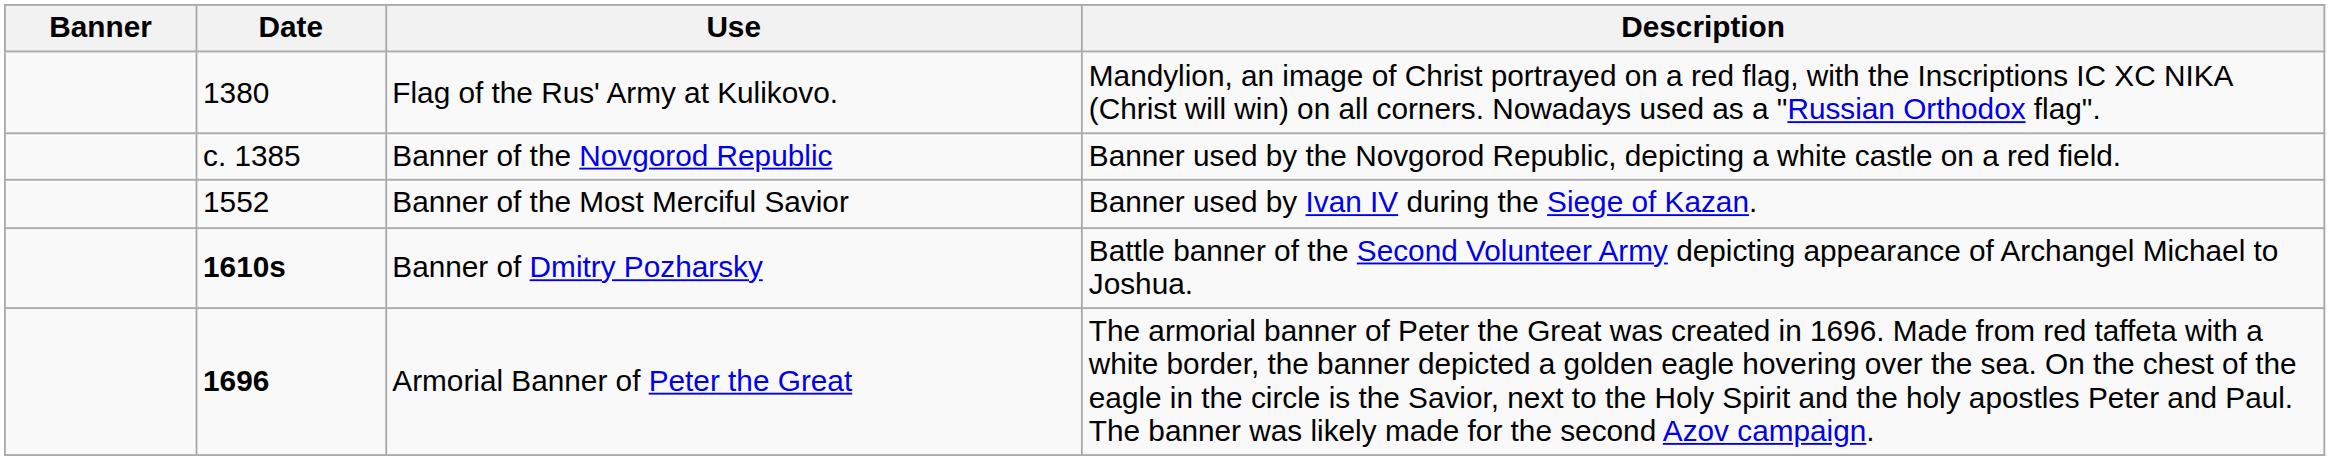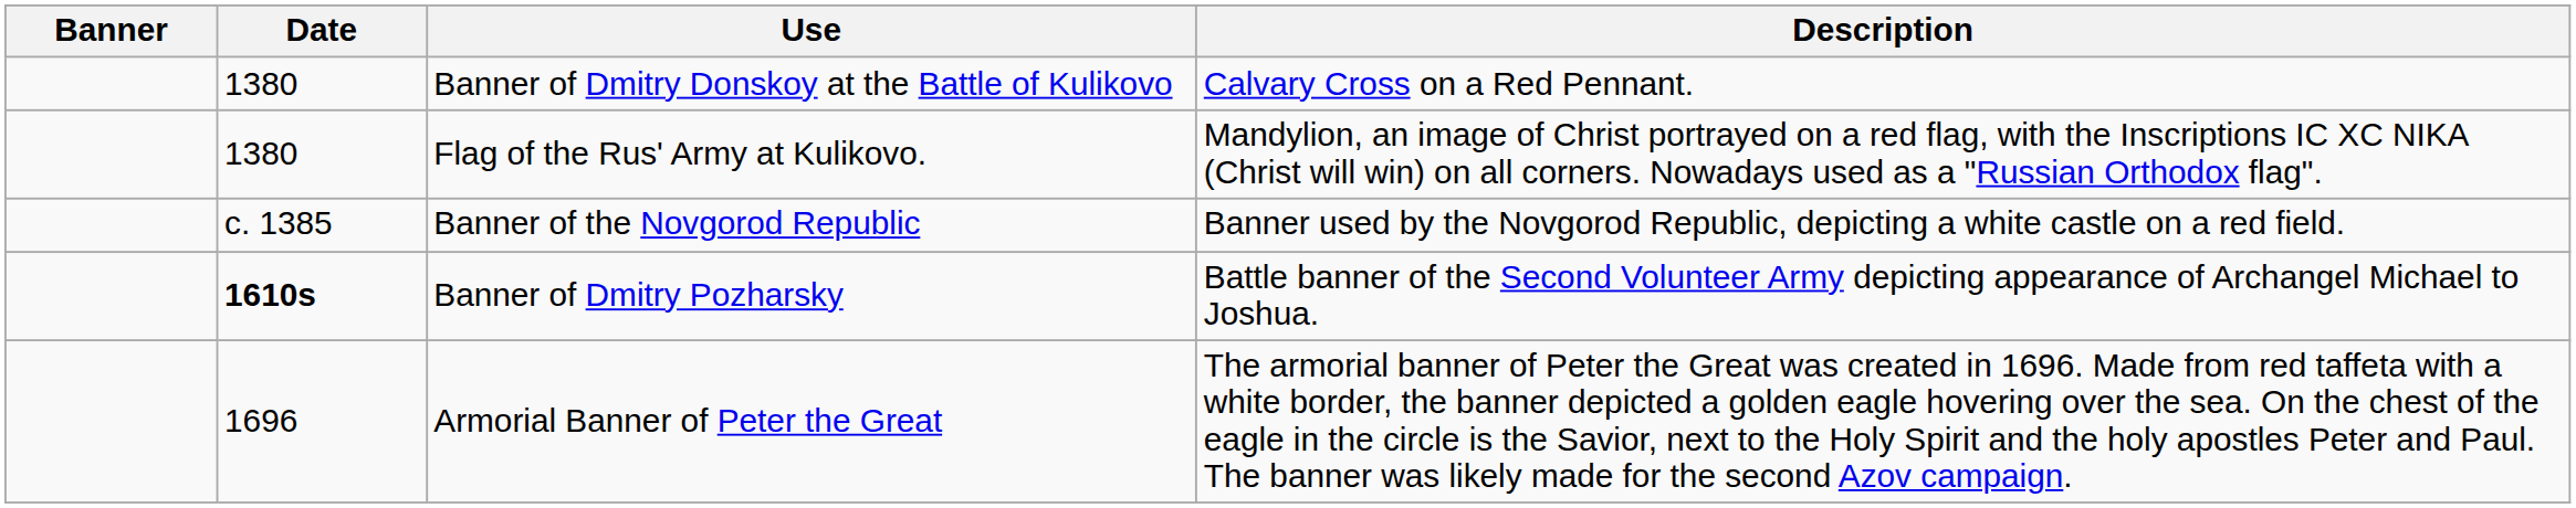+ row: 1380 | Banner of Dmitry Donskoy at the Battle of Kulikovo | Calvary Cross on a Red Pennant.
- row: 1552 | Banner of the Most Merciful Savior | Banner used by Ivan IV during the Siege of Kazan.
Armorial Banner of Peter the Great | Date: bold -> normal
